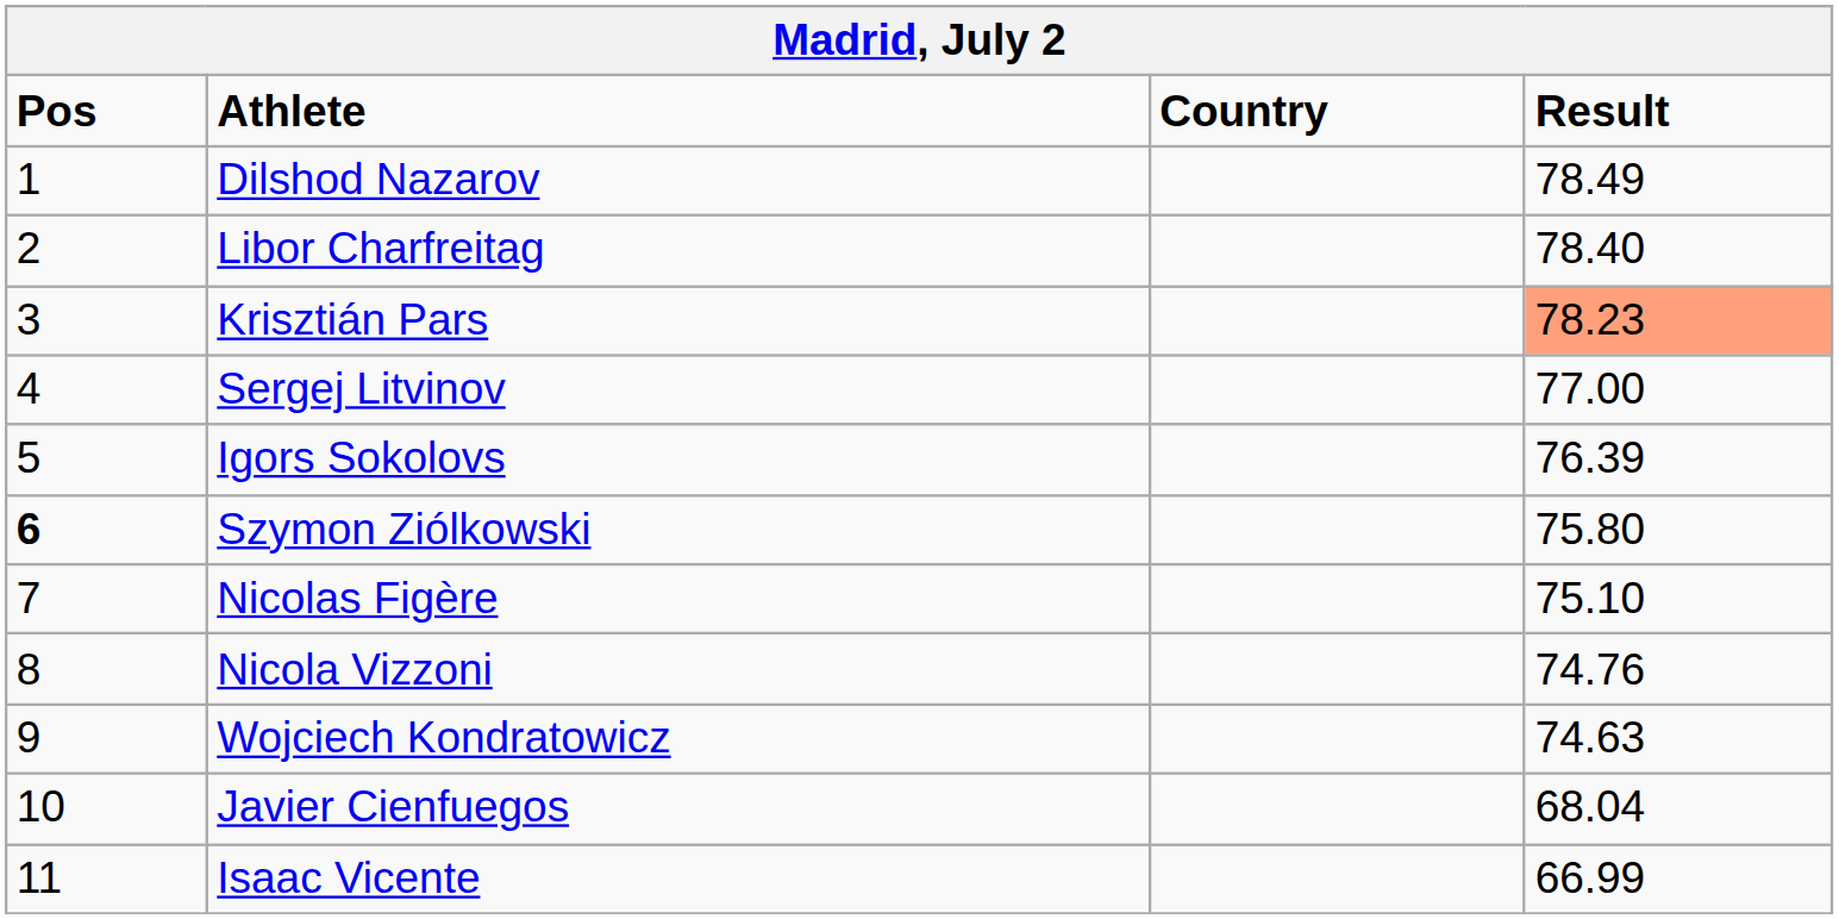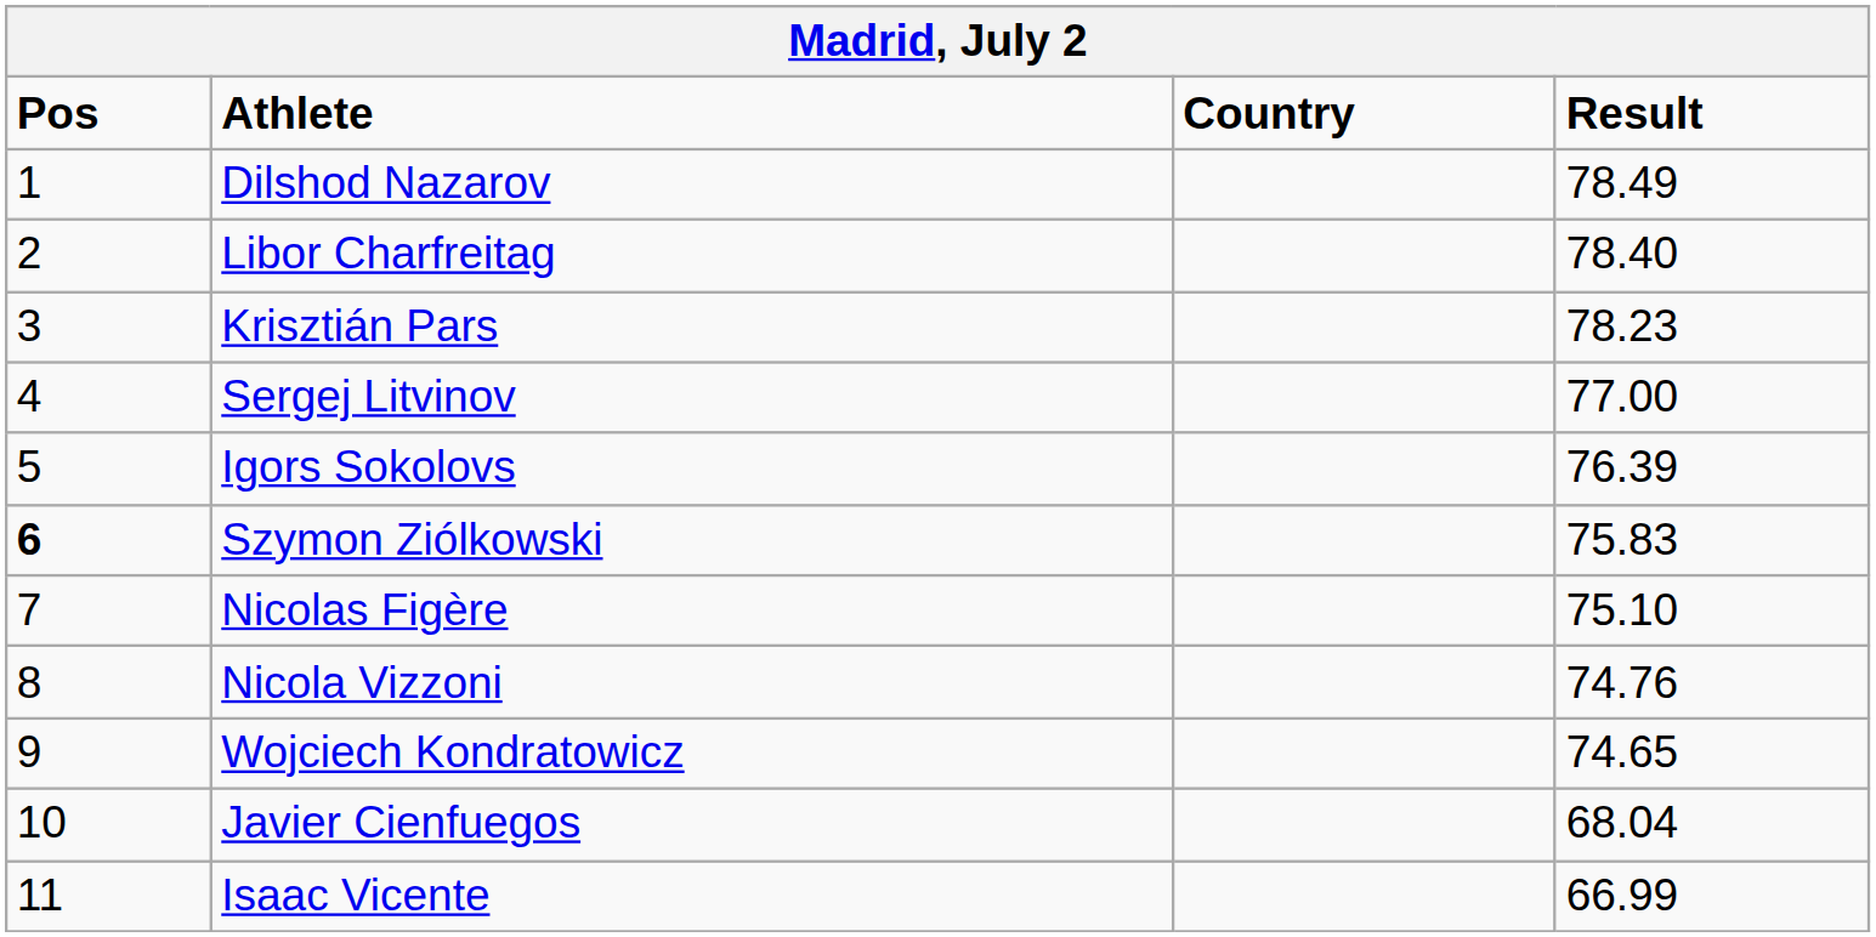Krisztián Pars | Result: lightsalmon background -> no background
Szymon Ziólkowski | Result: 75.80 -> 75.83
Wojciech Kondratowicz | Result: 74.63 -> 74.65
